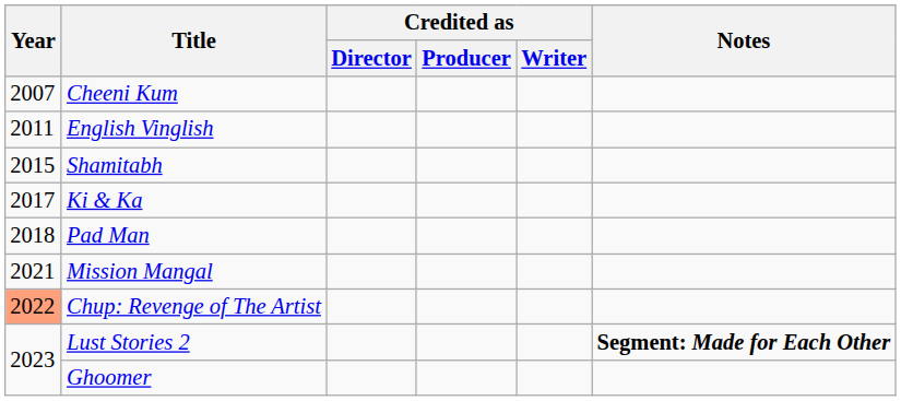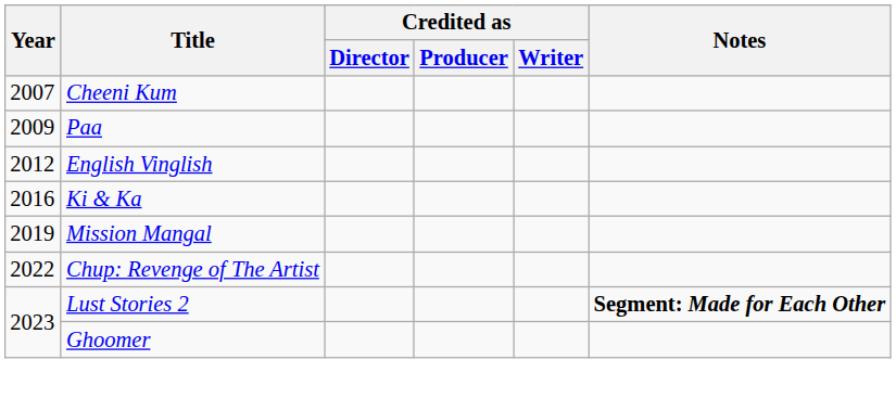+ row: 2009 | Paa
English Vinglish | Year: 2011 -> 2012
- row: 2015 | Shamitabh
Ki & Ka | Year: 2017 -> 2016
- row: 2018 | Pad Man
Mission Mangal | Year: 2021 -> 2019
Chup: Revenge of The Artist | Year: lightsalmon background -> no background
